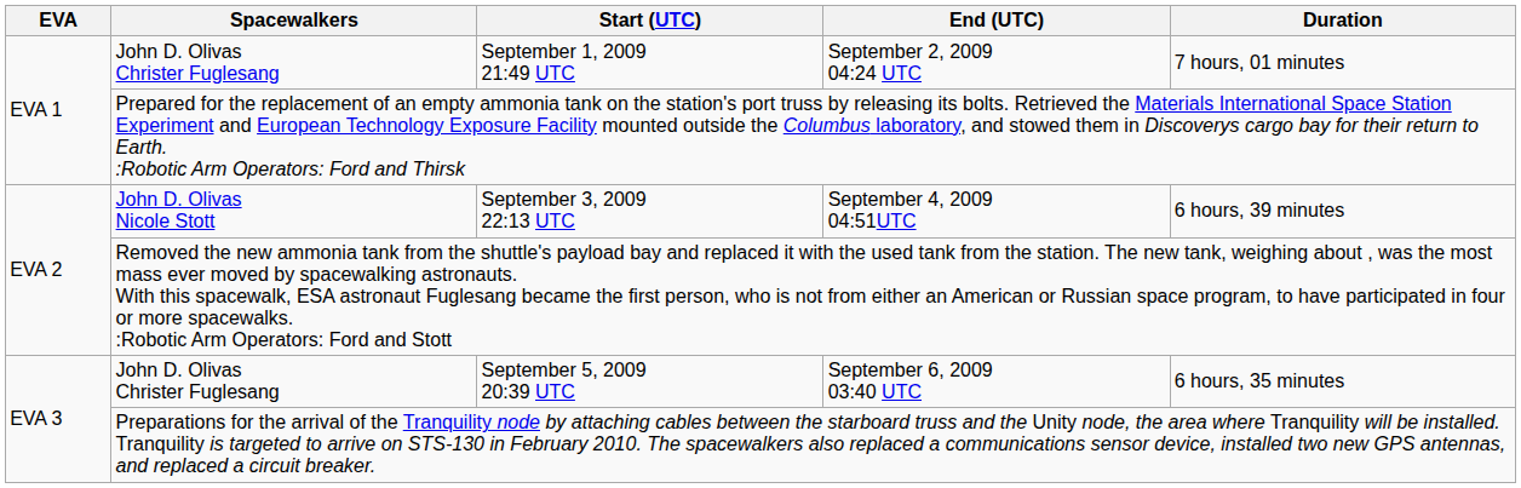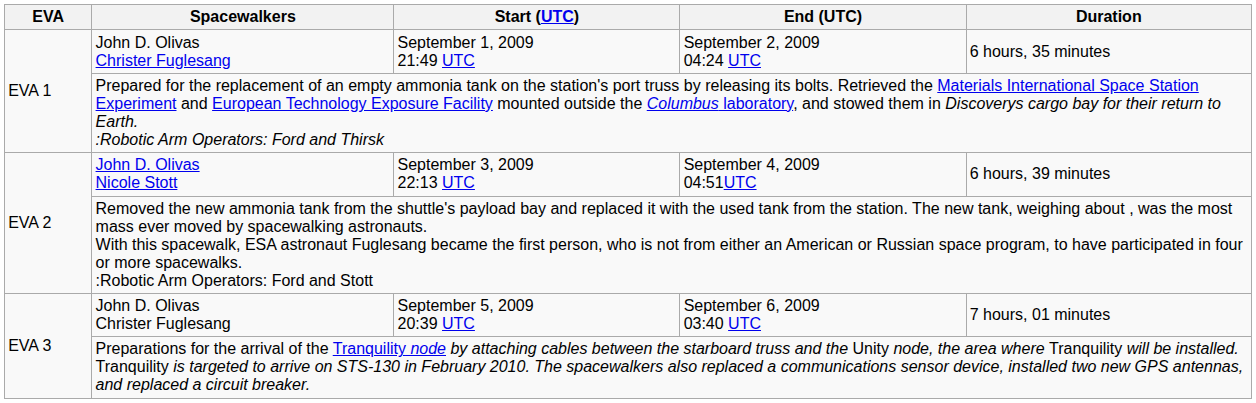September 1, 2009 21:49 UTC | Duration: 7 hours, 01 minutes -> 6 hours, 35 minutes
September 5, 2009 20:39 UTC | Duration: 6 hours, 35 minutes -> 7 hours, 01 minutes
